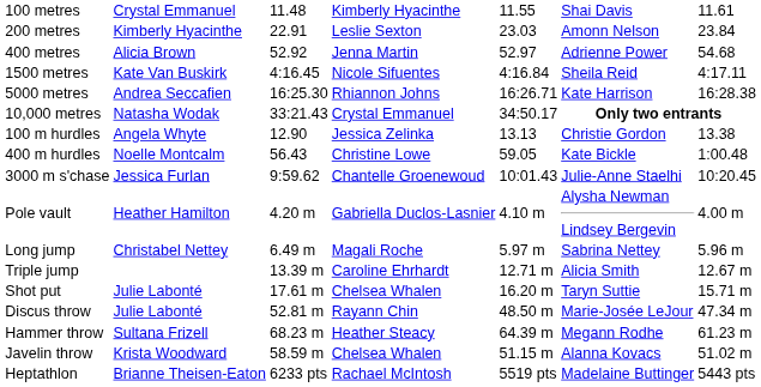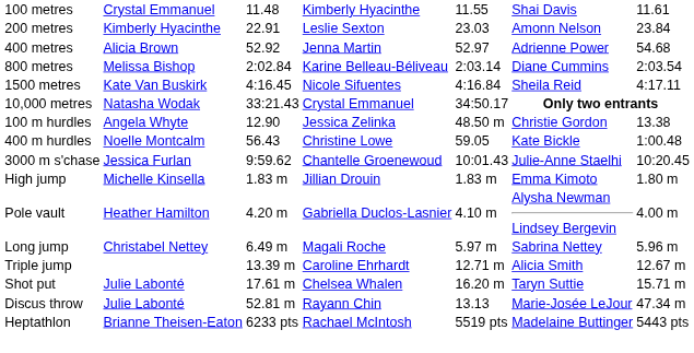+ row: 800 metres | Melissa Bishop | 2:02.84 | Karine Belleau-Béliveau | 2:03.14 | Diane Cummins | 2:03.54
- row: 5000 metres | Andrea Seccafien | 16:25.30 | Rhiannon Johns | 16:26.71 | Kate Harrison | 16:28.38
100 m hurdles | column 5: 13.13 -> 48.50 m
+ row: High jump | Michelle Kinsella | 1.83 m | Jillian Drouin | 1.83 m | Emma Kimoto | 1.80 m
Discus throw | column 5: 48.50 m -> 13.13
- row: Hammer throw | Sultana Frizell | 68.23 m | Heather Steacy | 64.39 m | Megann Rodhe | 61.23 m
- row: Javelin throw | Krista Woodward | 58.59 m | Chelsea Whalen | 51.15 m | Alanna Kovacs | 51.02 m
